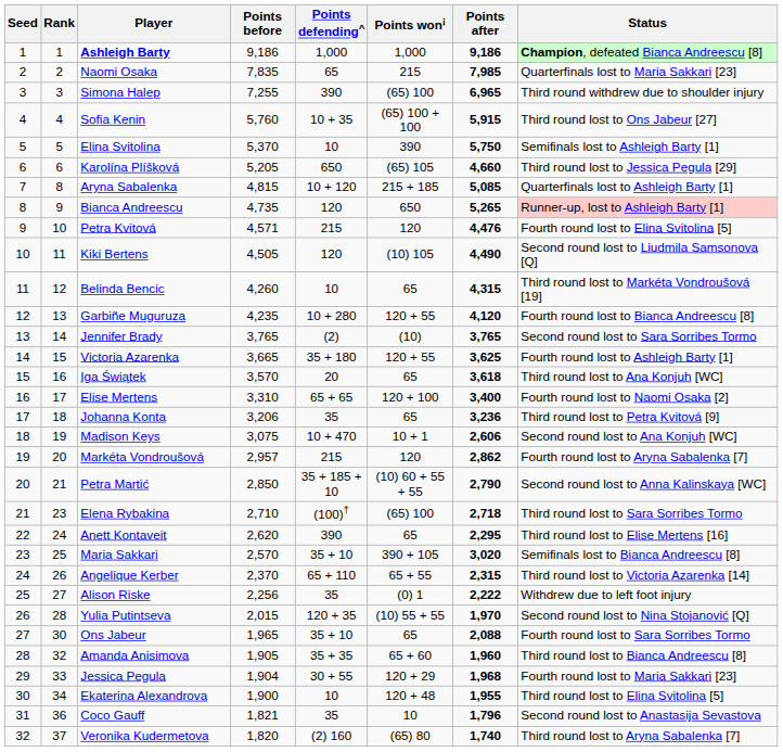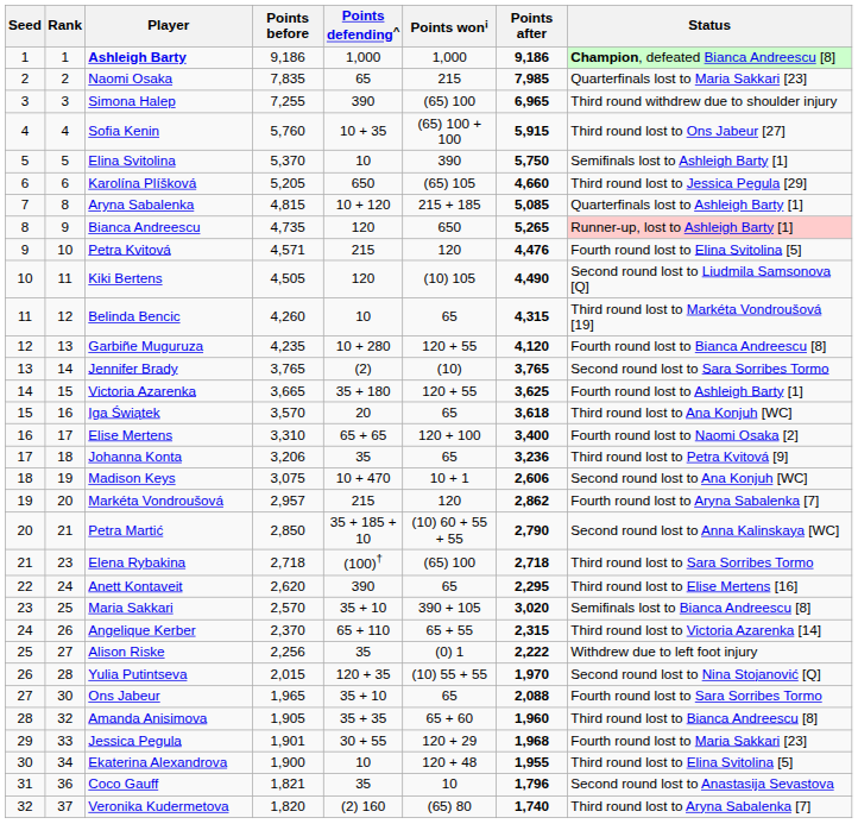Elena Rybakina | Points before: 2,710 -> 2,718
Jessica Pegula | Points before: 1,904 -> 1,901
